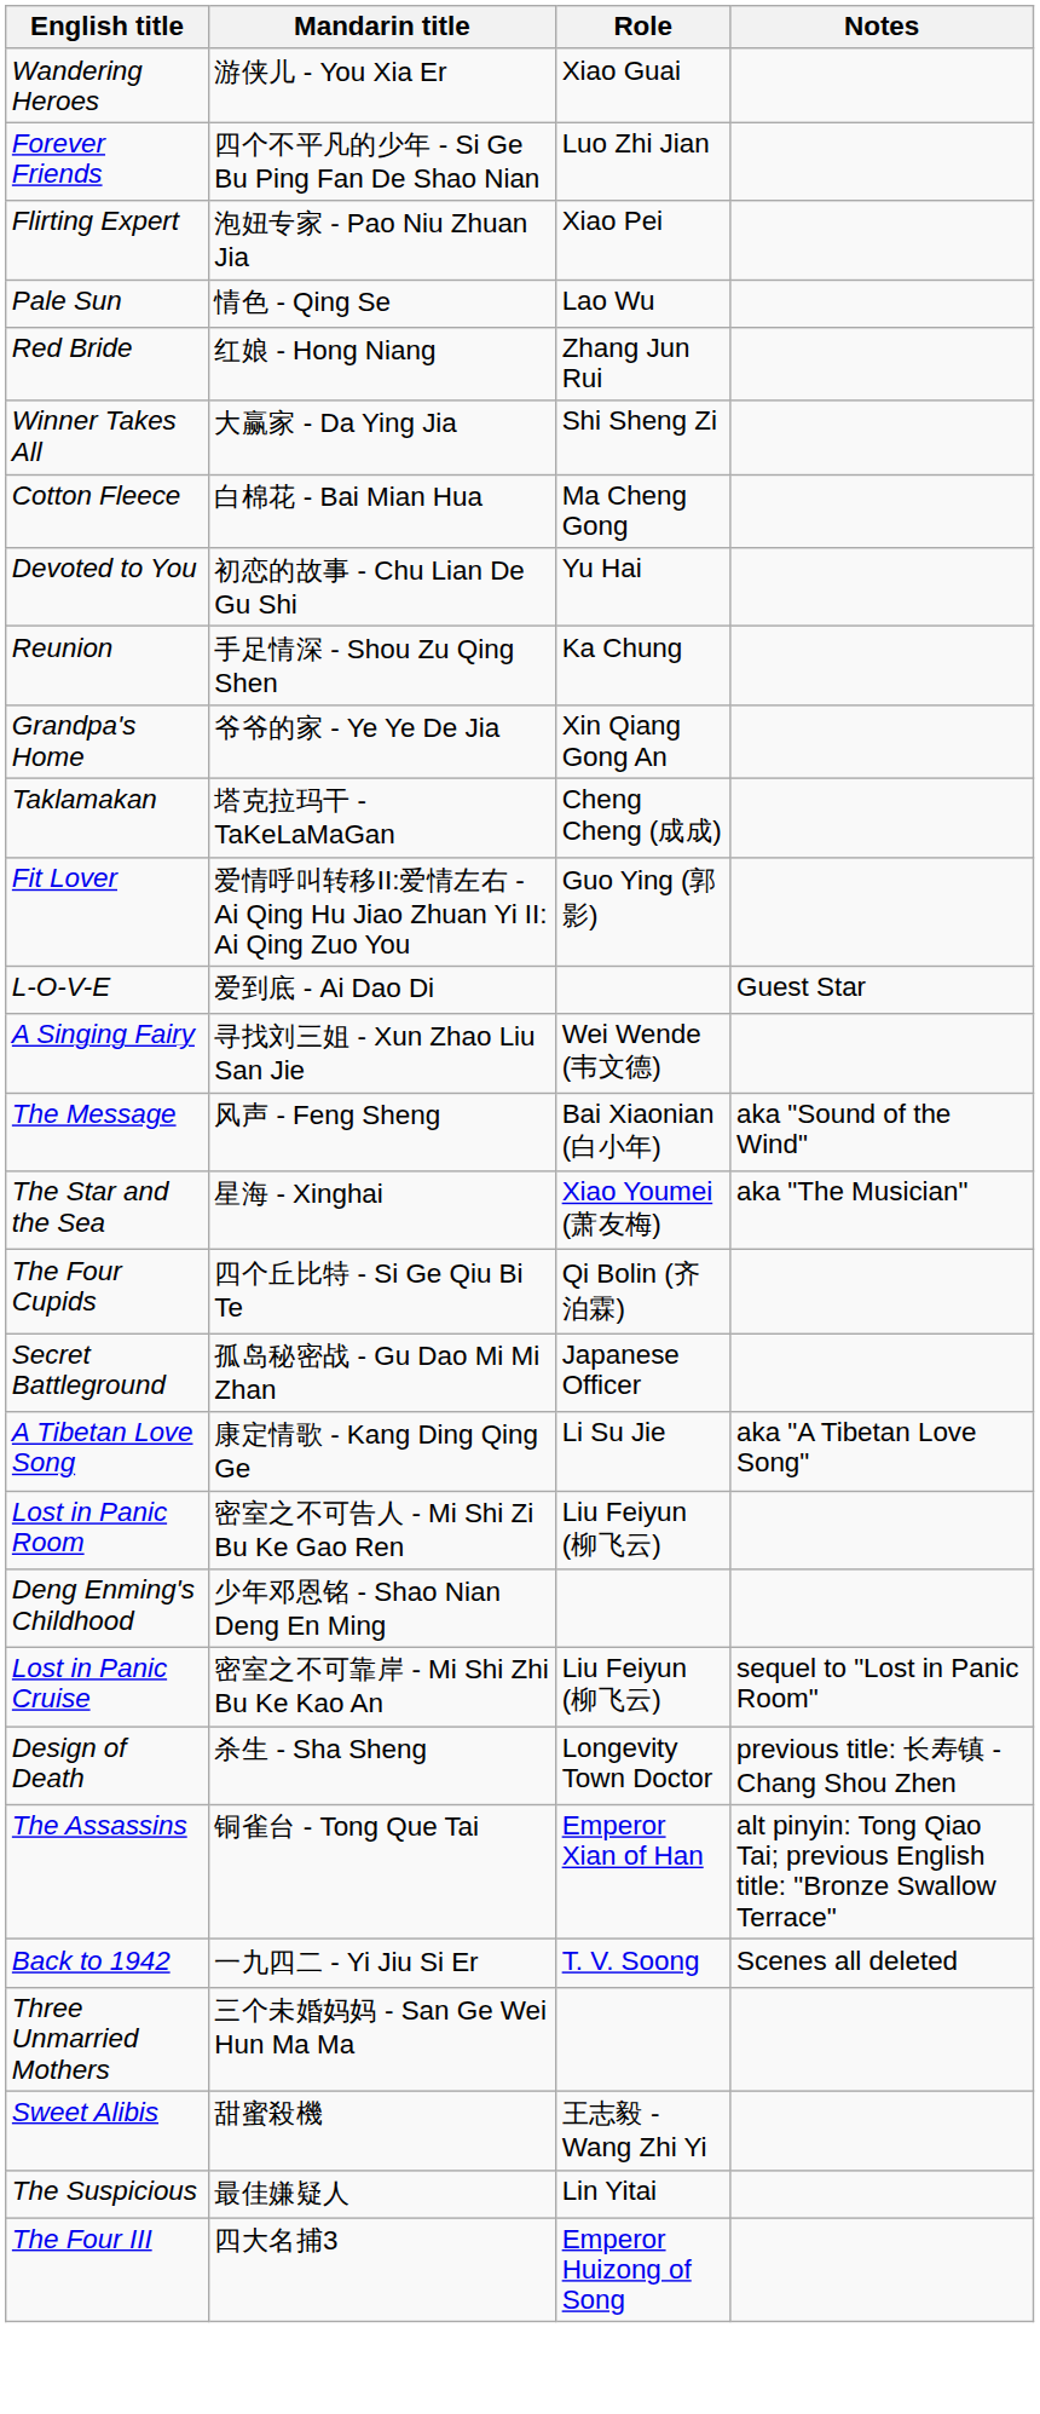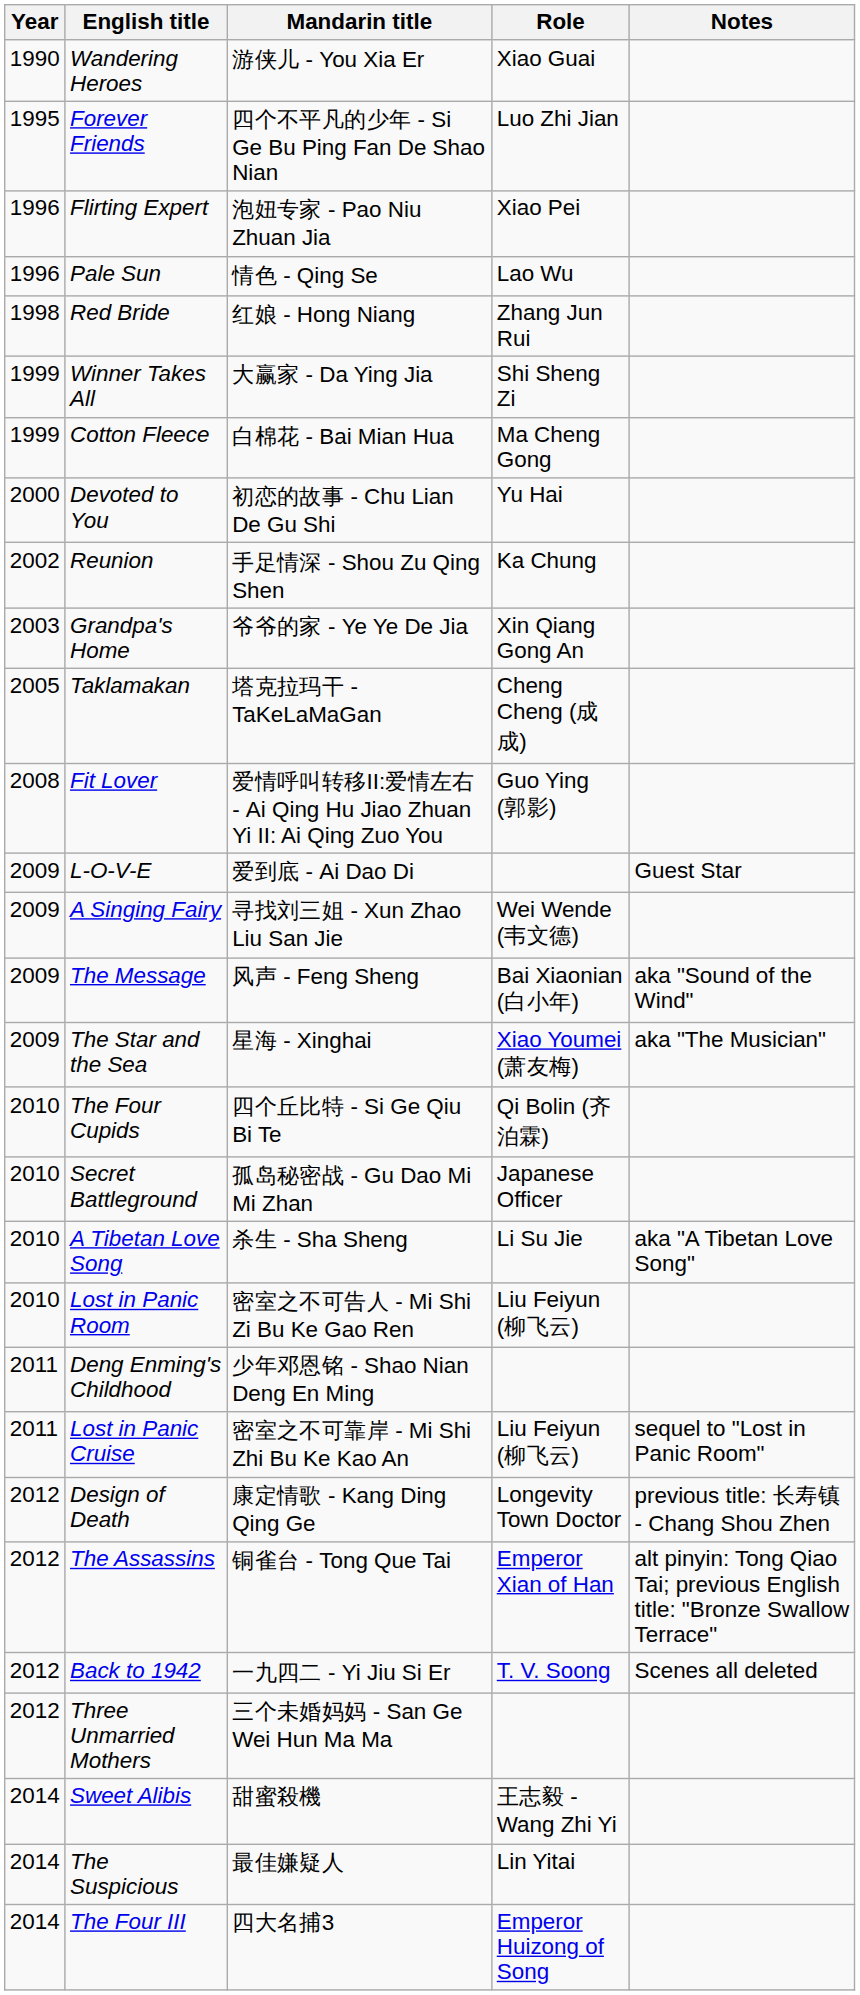+ column: Year | 1990 | 1995 | 1996 | 1996 | 1998 | 1999 | 1999 | 2000 | 2002 | 2003 | 2005 | 2008 | 2009 | 2009 | 2009 | 2009 | 2010 | 2010 | 2010 | 2010 | 2011 | 2011 | 2012 | 2012 | 2012 | 2012 | 2014 | 2014 | 2014
A Tibetan Love Song | Mandarin title: 康定情歌 - Kang Ding Qing Ge -> 杀生 - Sha Sheng
Design of Death | Mandarin title: 杀生 - Sha Sheng -> 康定情歌 - Kang Ding Qing Ge
